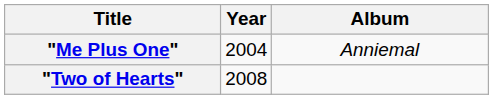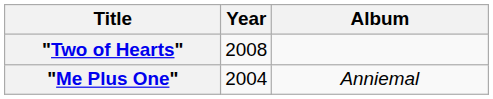rows swapped: "Me Plus One" <-> "Two of Hearts"
